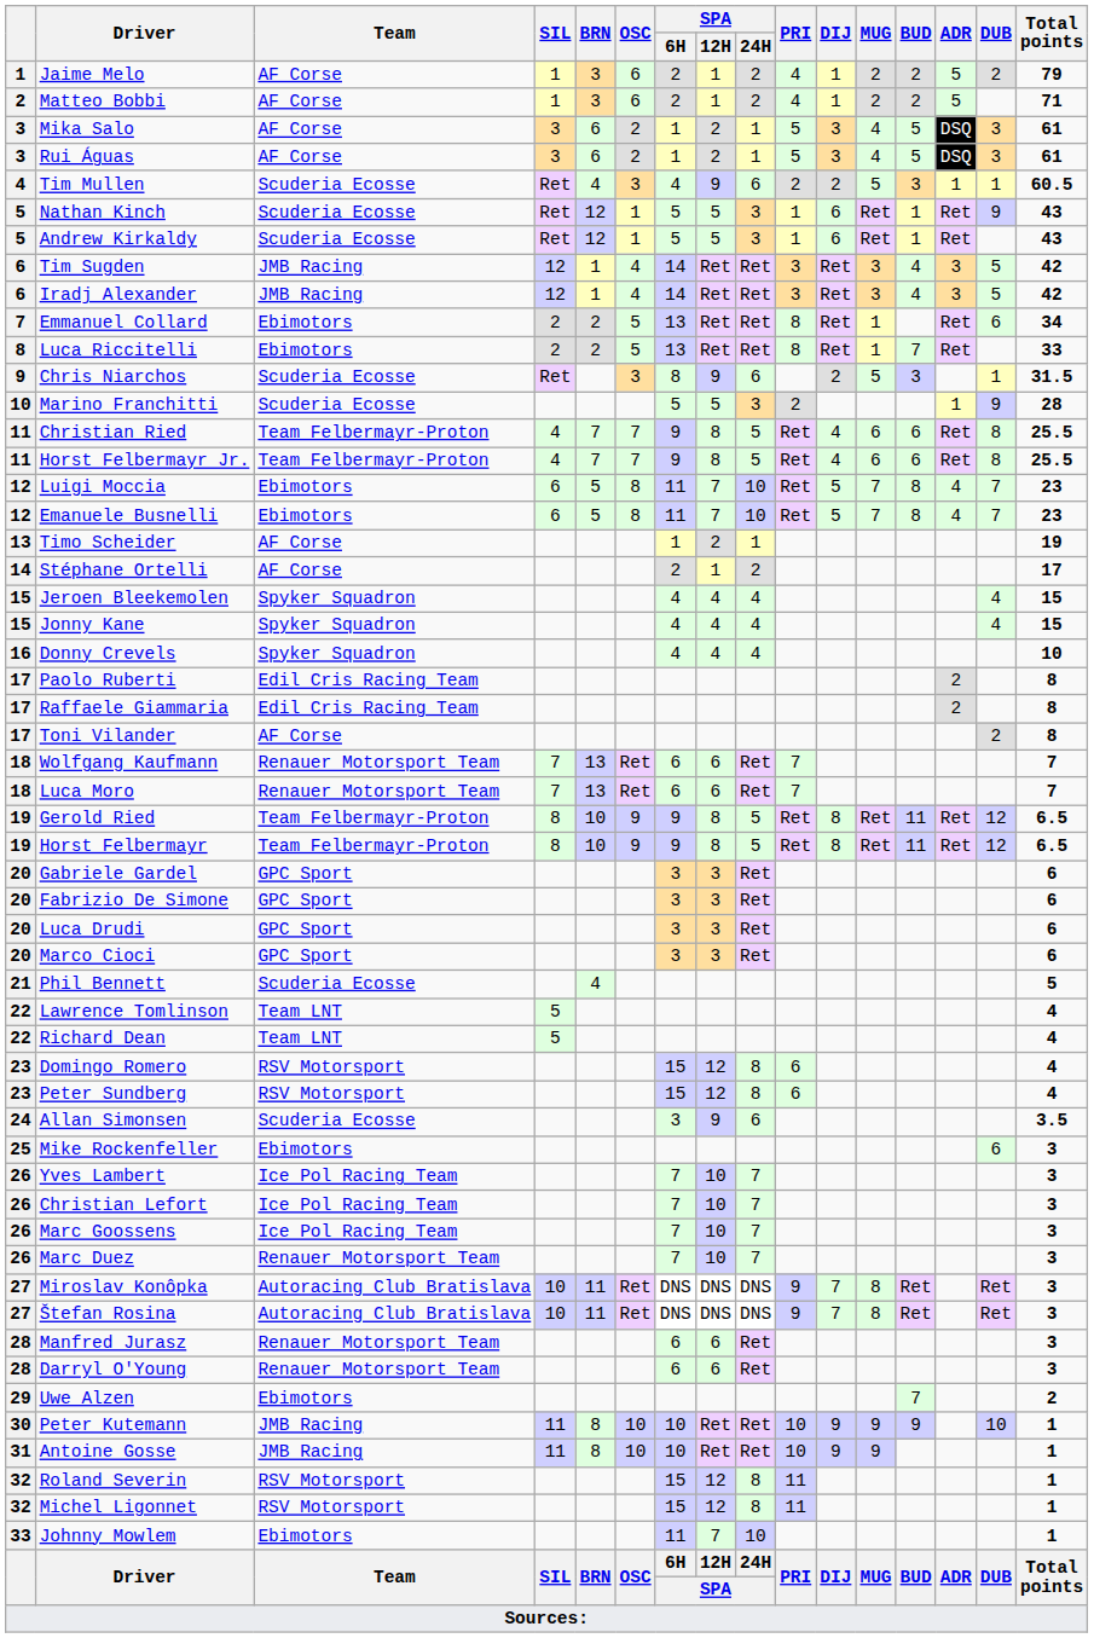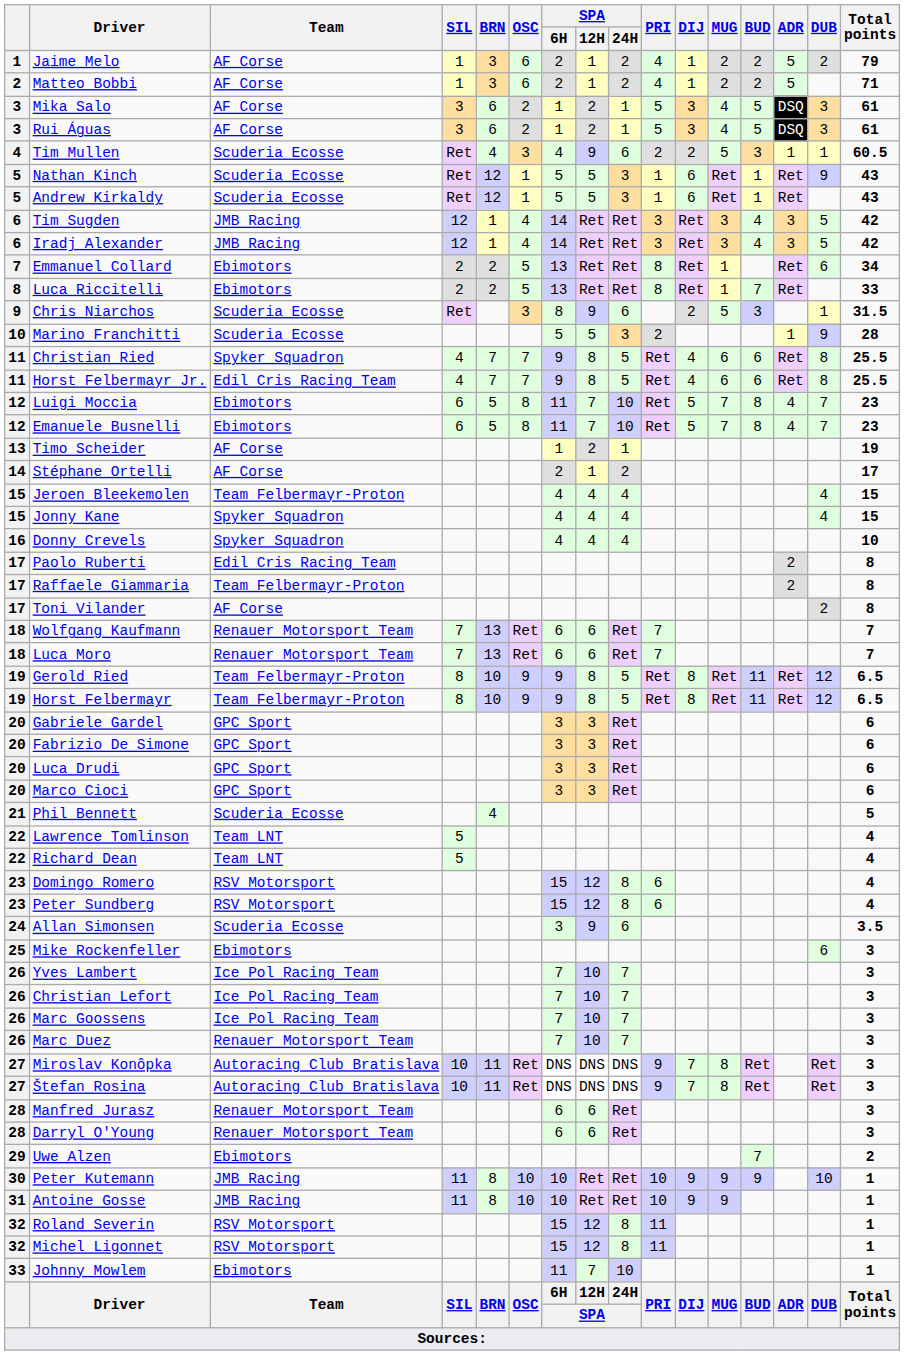Christian Ried | Team: Team Felbermayr-Proton -> Spyker Squadron
Horst Felbermayr Jr. | Team: Team Felbermayr-Proton -> Edil Cris Racing Team
Jeroen Bleekemolen | Team: Spyker Squadron -> Team Felbermayr-Proton
Raffaele Giammaria | Team: Edil Cris Racing Team -> Team Felbermayr-Proton
